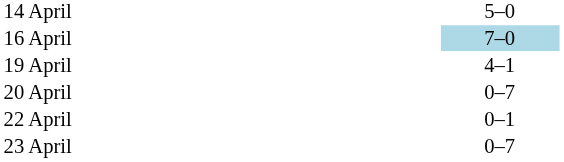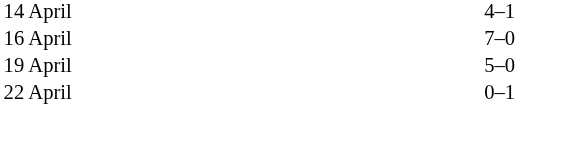14 April | column 3: 5–0 -> 4–1
16 April | column 3: lightblue background -> no background
19 April | column 3: 4–1 -> 5–0
- row: 20 April | 0–7
- row: 23 April | 0–7
